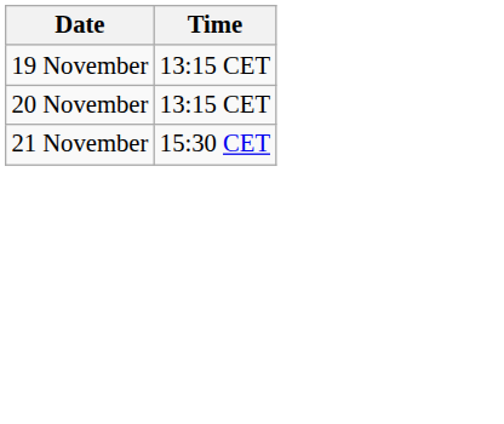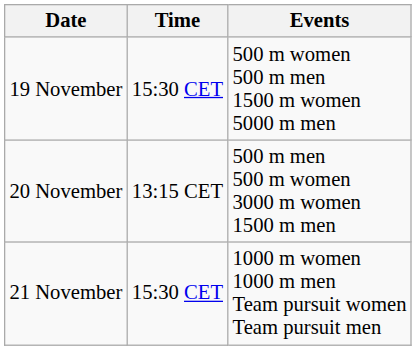+ column: Events | 500 m women 500 m men 1500 m women 5000 m men | 500 m men 500 m women 3000 m women 1500 m men | 1000 m women 1000 m men Team pursuit women Team pursuit men
19 November | Time: 13:15 CET -> 15:30 CET
